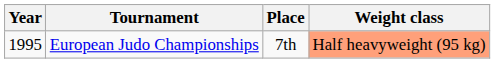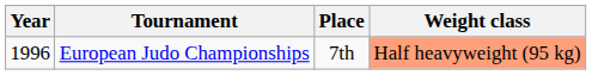European Judo Championships | Year: 1995 -> 1996
